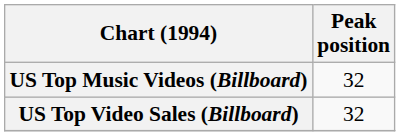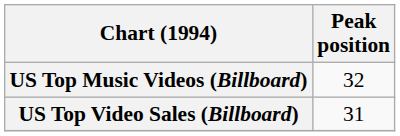US Top Video Sales (Billboard) | Peak position: 32 -> 31
